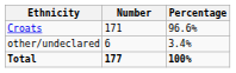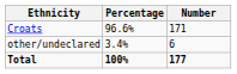columns swapped: Number <-> Percentage
